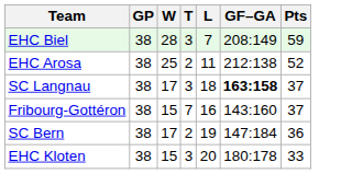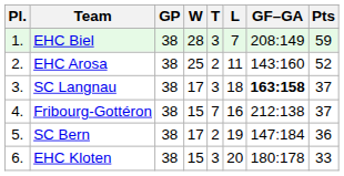+ column: Pl. | 1. | 2. | 3. | 4. | 5. | 6.
EHC Arosa | GF–GA: 212:138 -> 143:160
Fribourg-Gottéron | GF–GA: 143:160 -> 212:138
